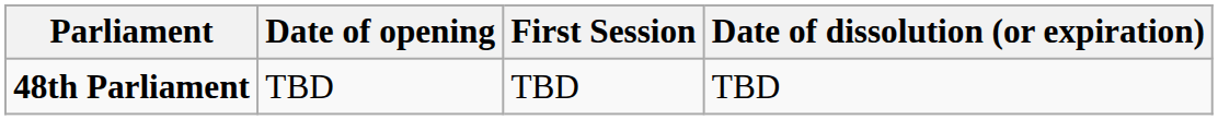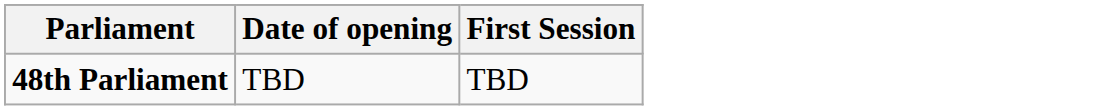- column: Date of dissolution (or expiration) | TBD
